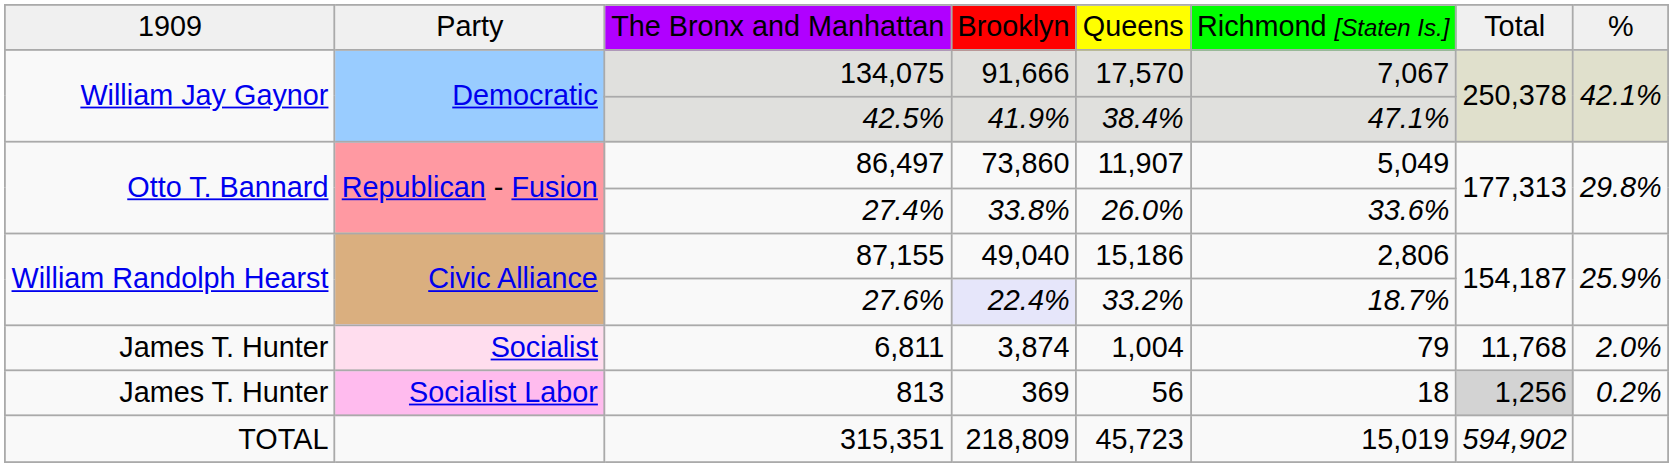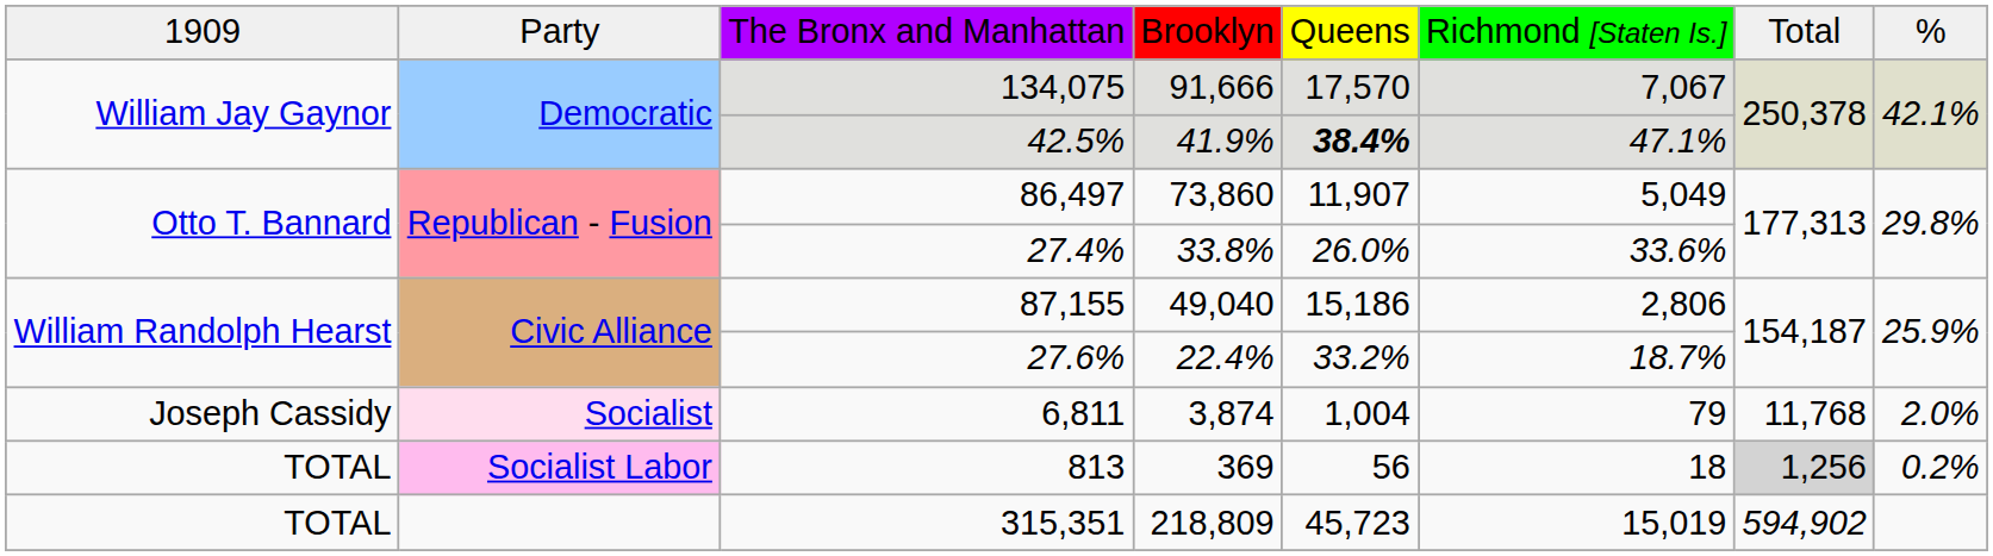42.5% | column 5: normal -> bold
27.6% | column 4: lavender background -> no background
6,811 | column 1: James T. Hunter -> Joseph Cassidy
813 | column 1: James T. Hunter -> TOTAL
